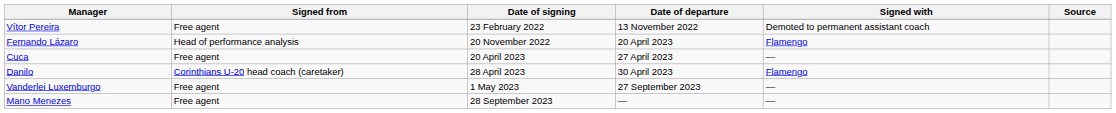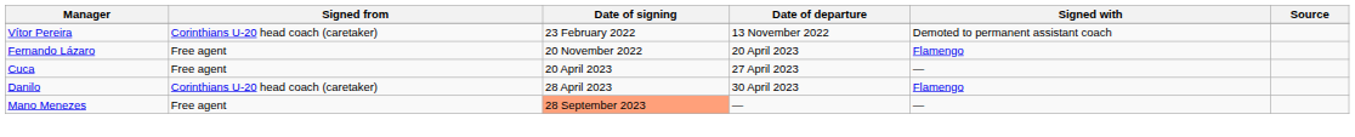Vítor Pereira | Signed from: Free agent -> Corinthians U-20 head coach (caretaker)
Fernando Lázaro | Signed from: Head of performance analysis -> Free agent
- row: Vanderlei Luxemburgo | Free agent | 1 May 2023 | 27 September 2023 | —
Mano Menezes | Date of signing: no background -> lightsalmon background
